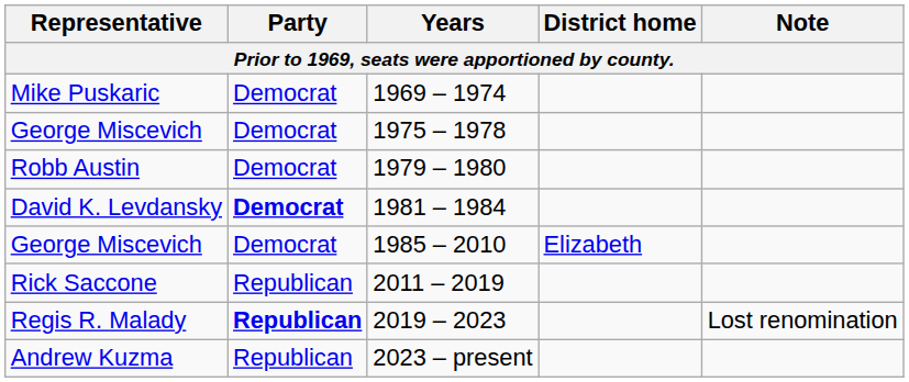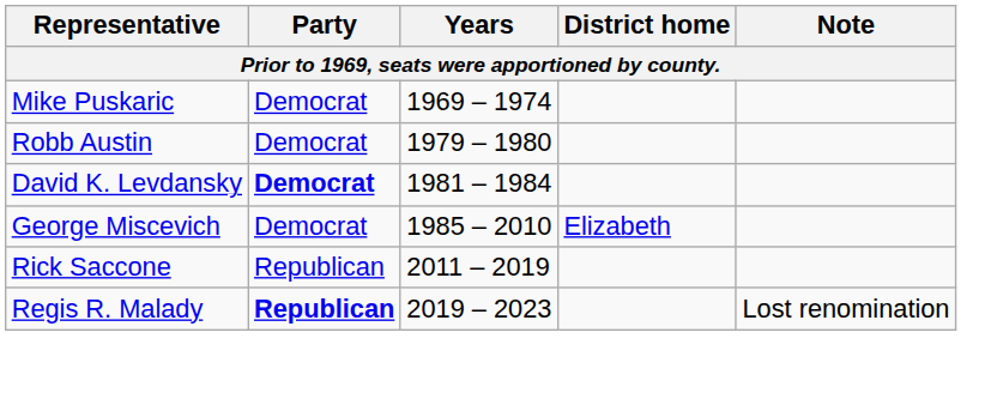- row: George Miscevich | Democrat | 1975 – 1978
- row: Andrew Kuzma | Republican | 2023 – present
